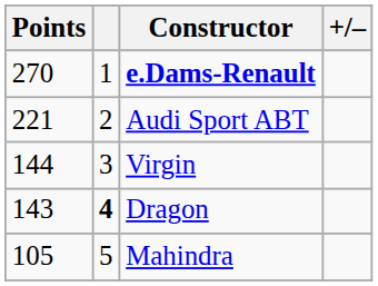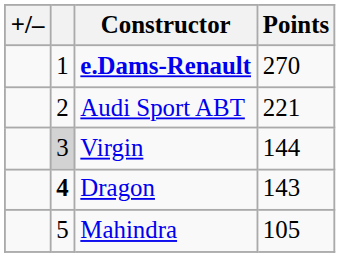columns swapped: +/– <-> Points
Virgin | column 2: no background -> lightgrey background
